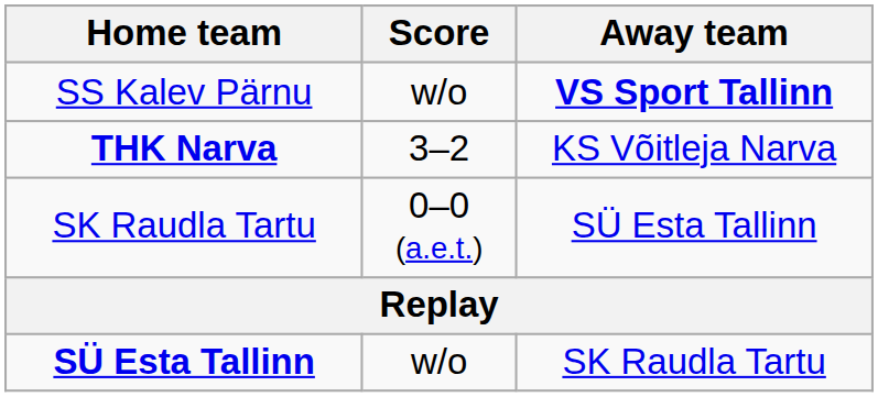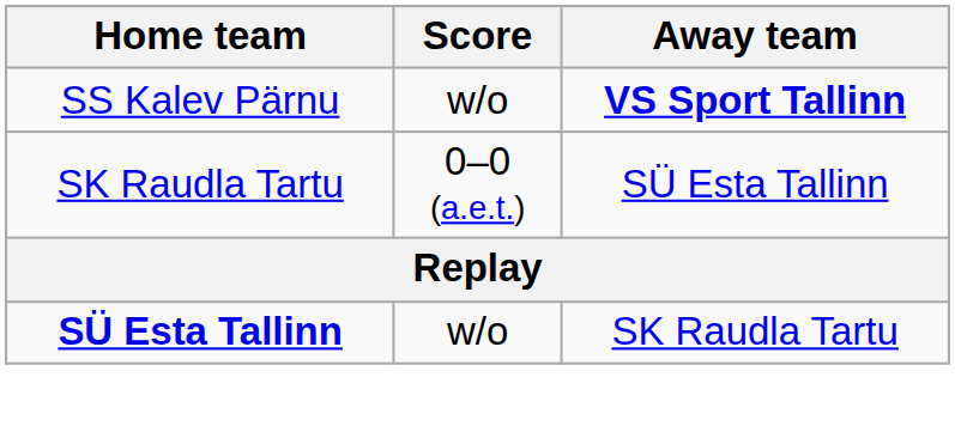- row: THK Narva | 3–2 | KS Võitleja Narva
